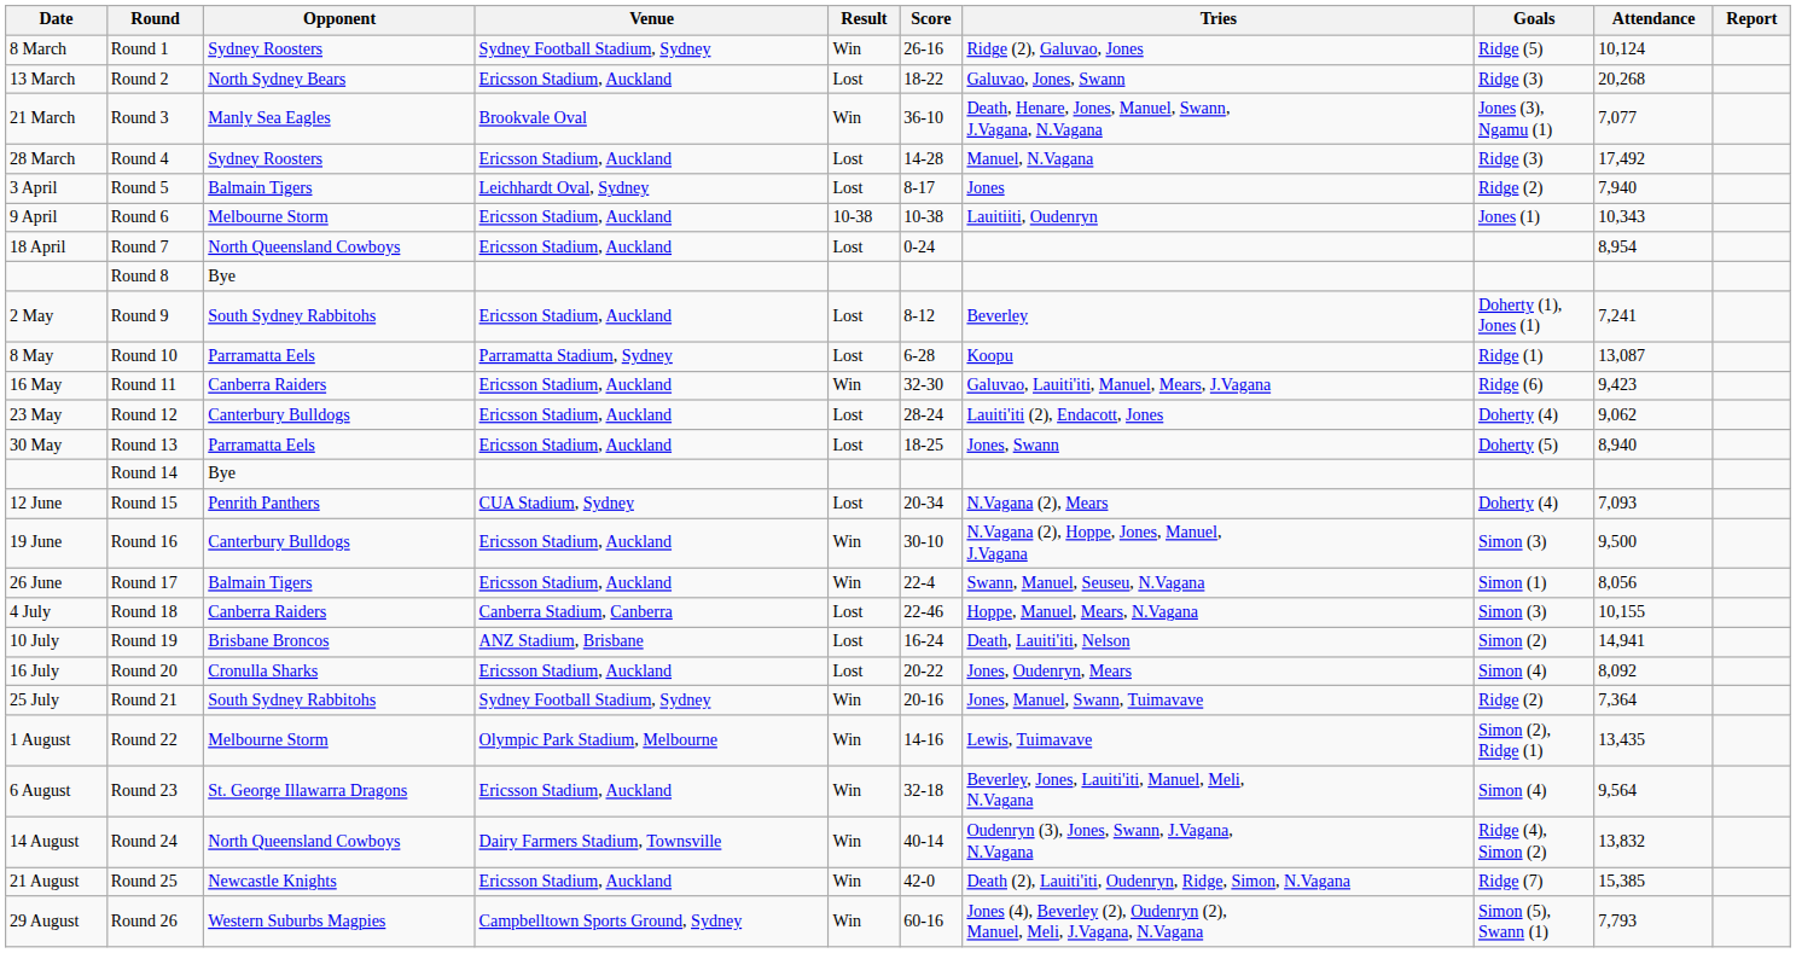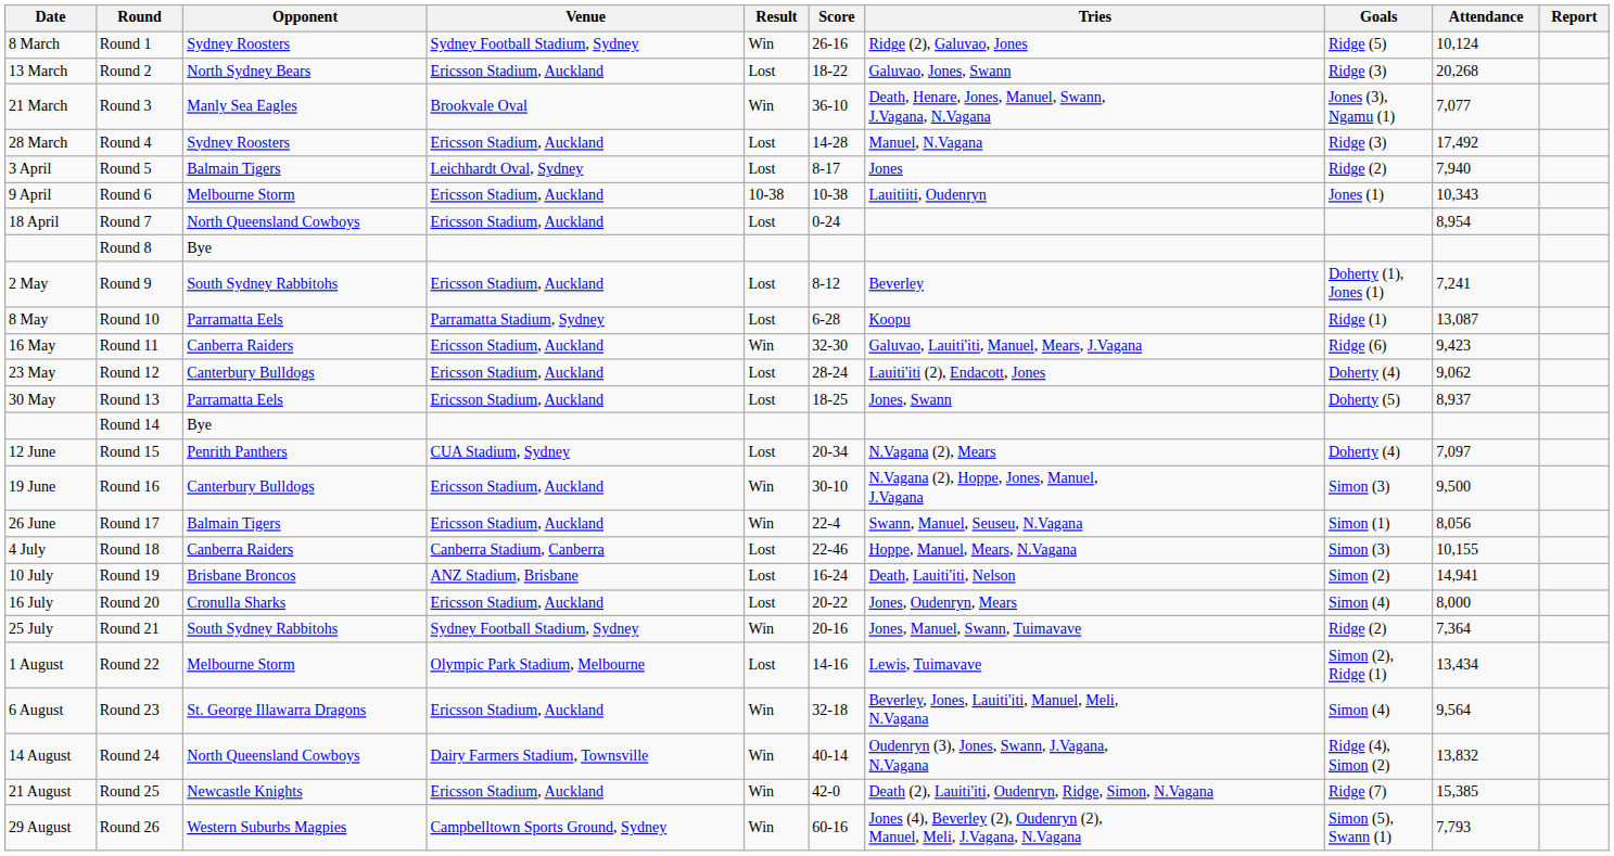Round 13 | Attendance: 8,940 -> 8,937
Round 15 | Attendance: 7,093 -> 7,097
Round 20 | Attendance: 8,092 -> 8,000
Round 22 | Result: Win -> Lost
Round 22 | Attendance: 13,435 -> 13,434
